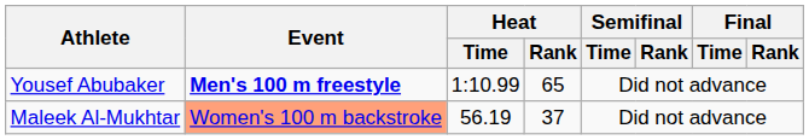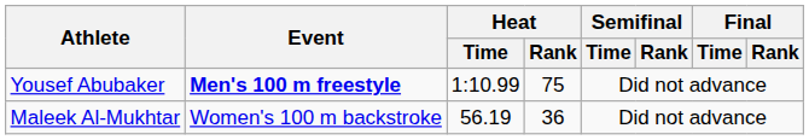Yousef Abubaker | Heat / Rank: 65 -> 75
Maleek Al-Mukhtar | Event: lightsalmon background -> no background
Maleek Al-Mukhtar | Heat / Rank: 37 -> 36
